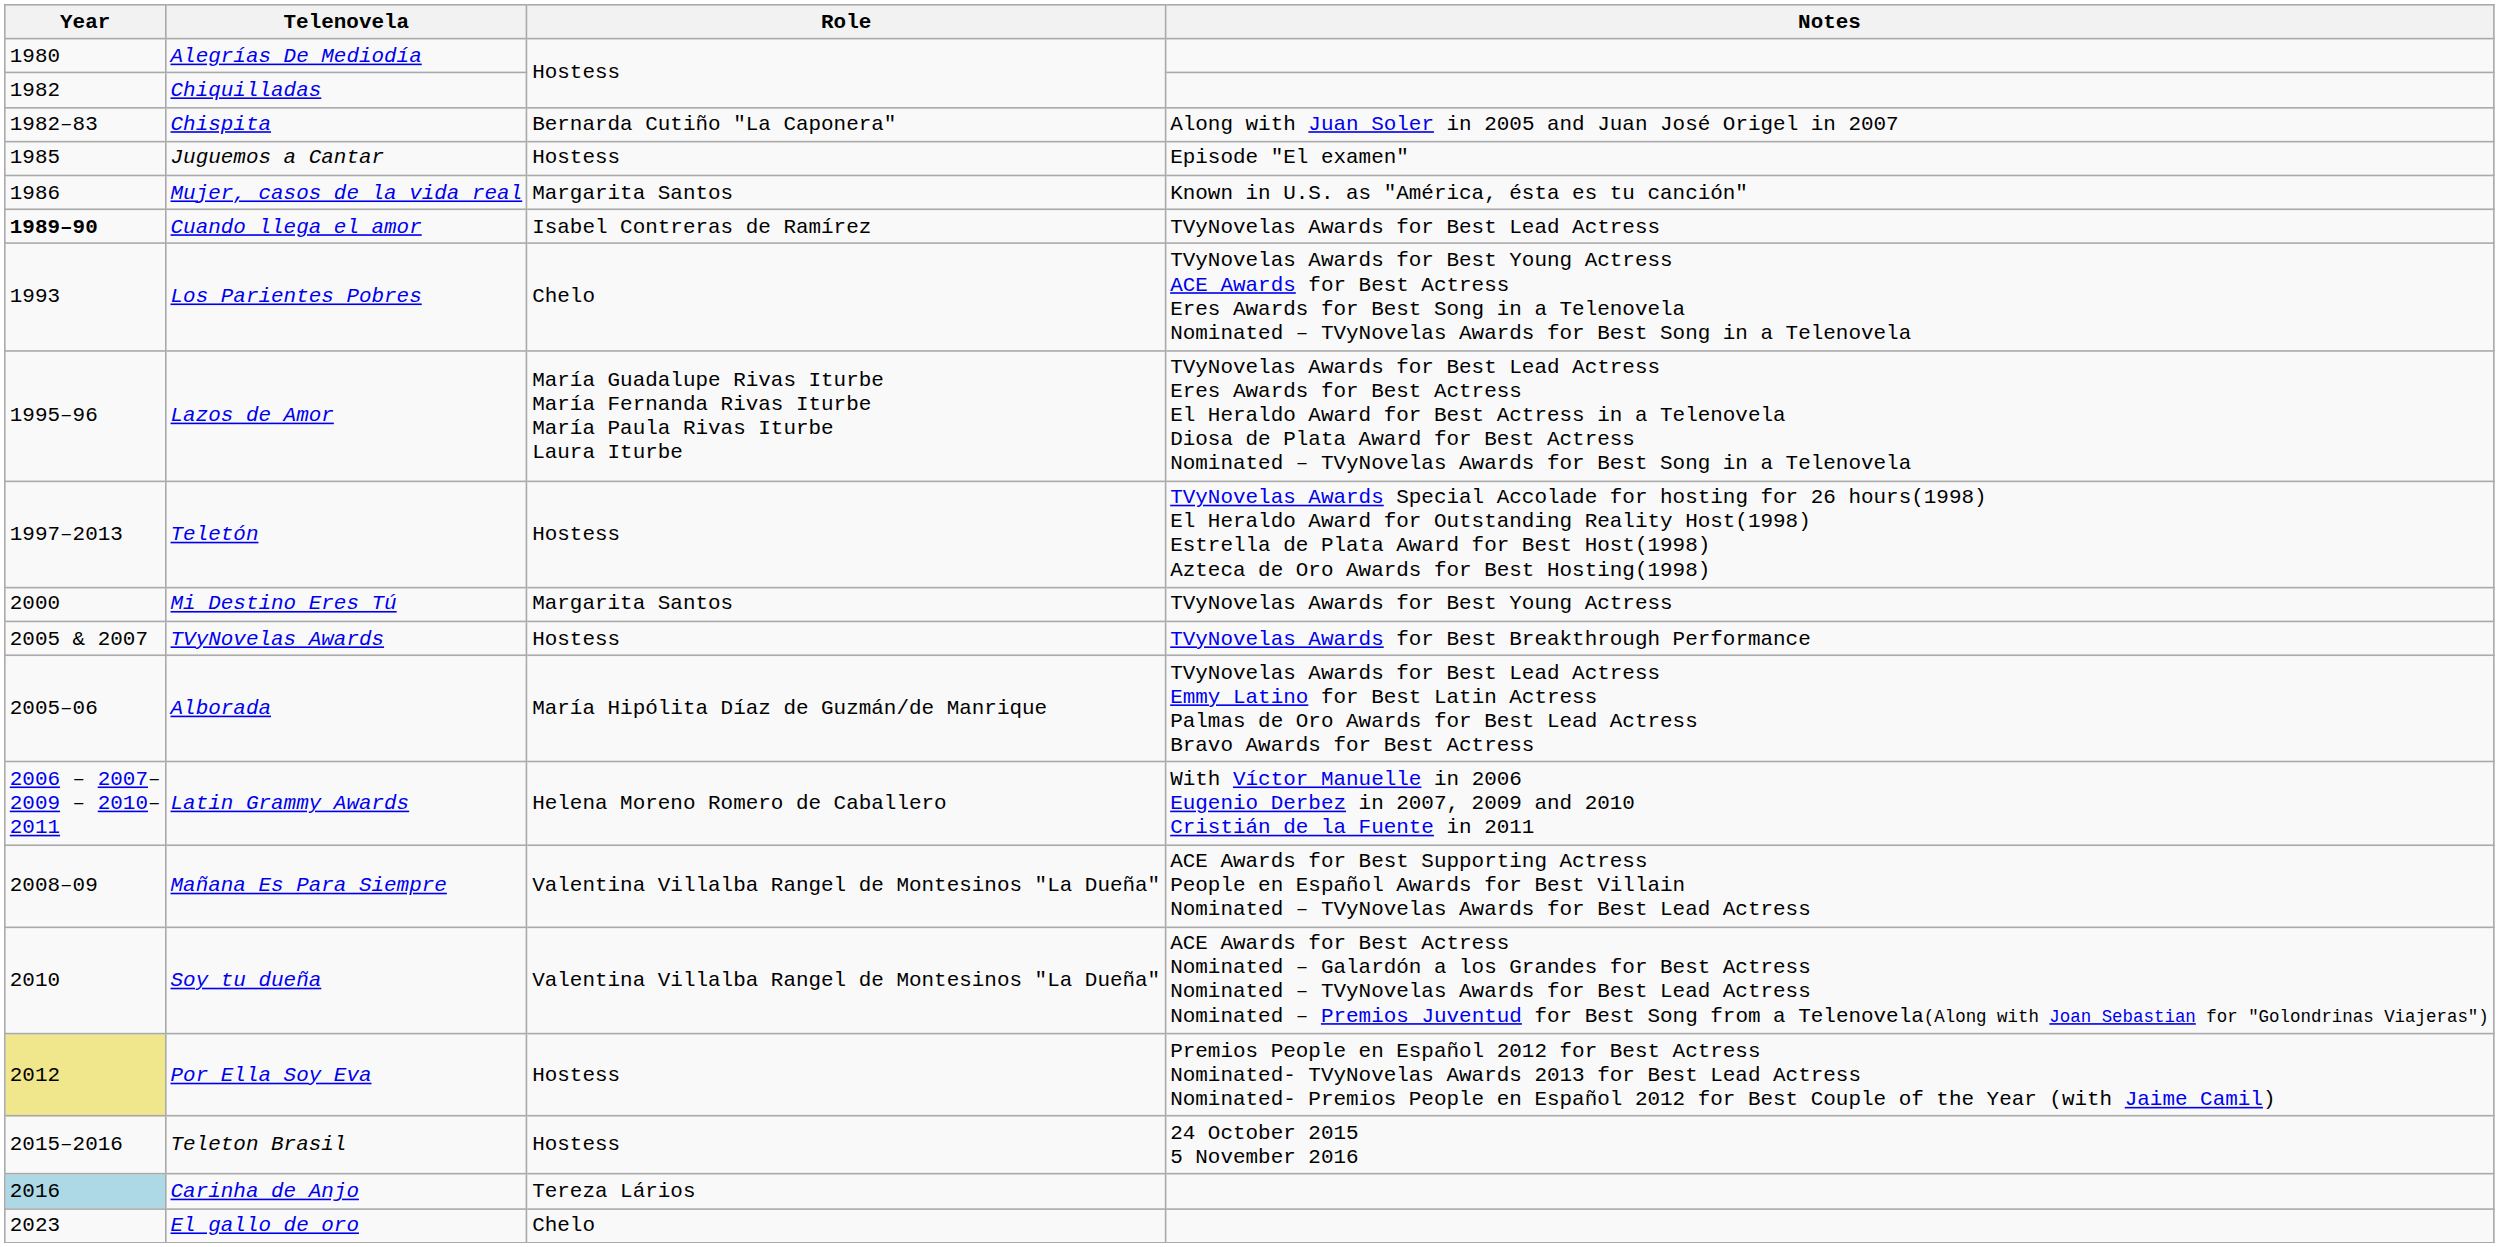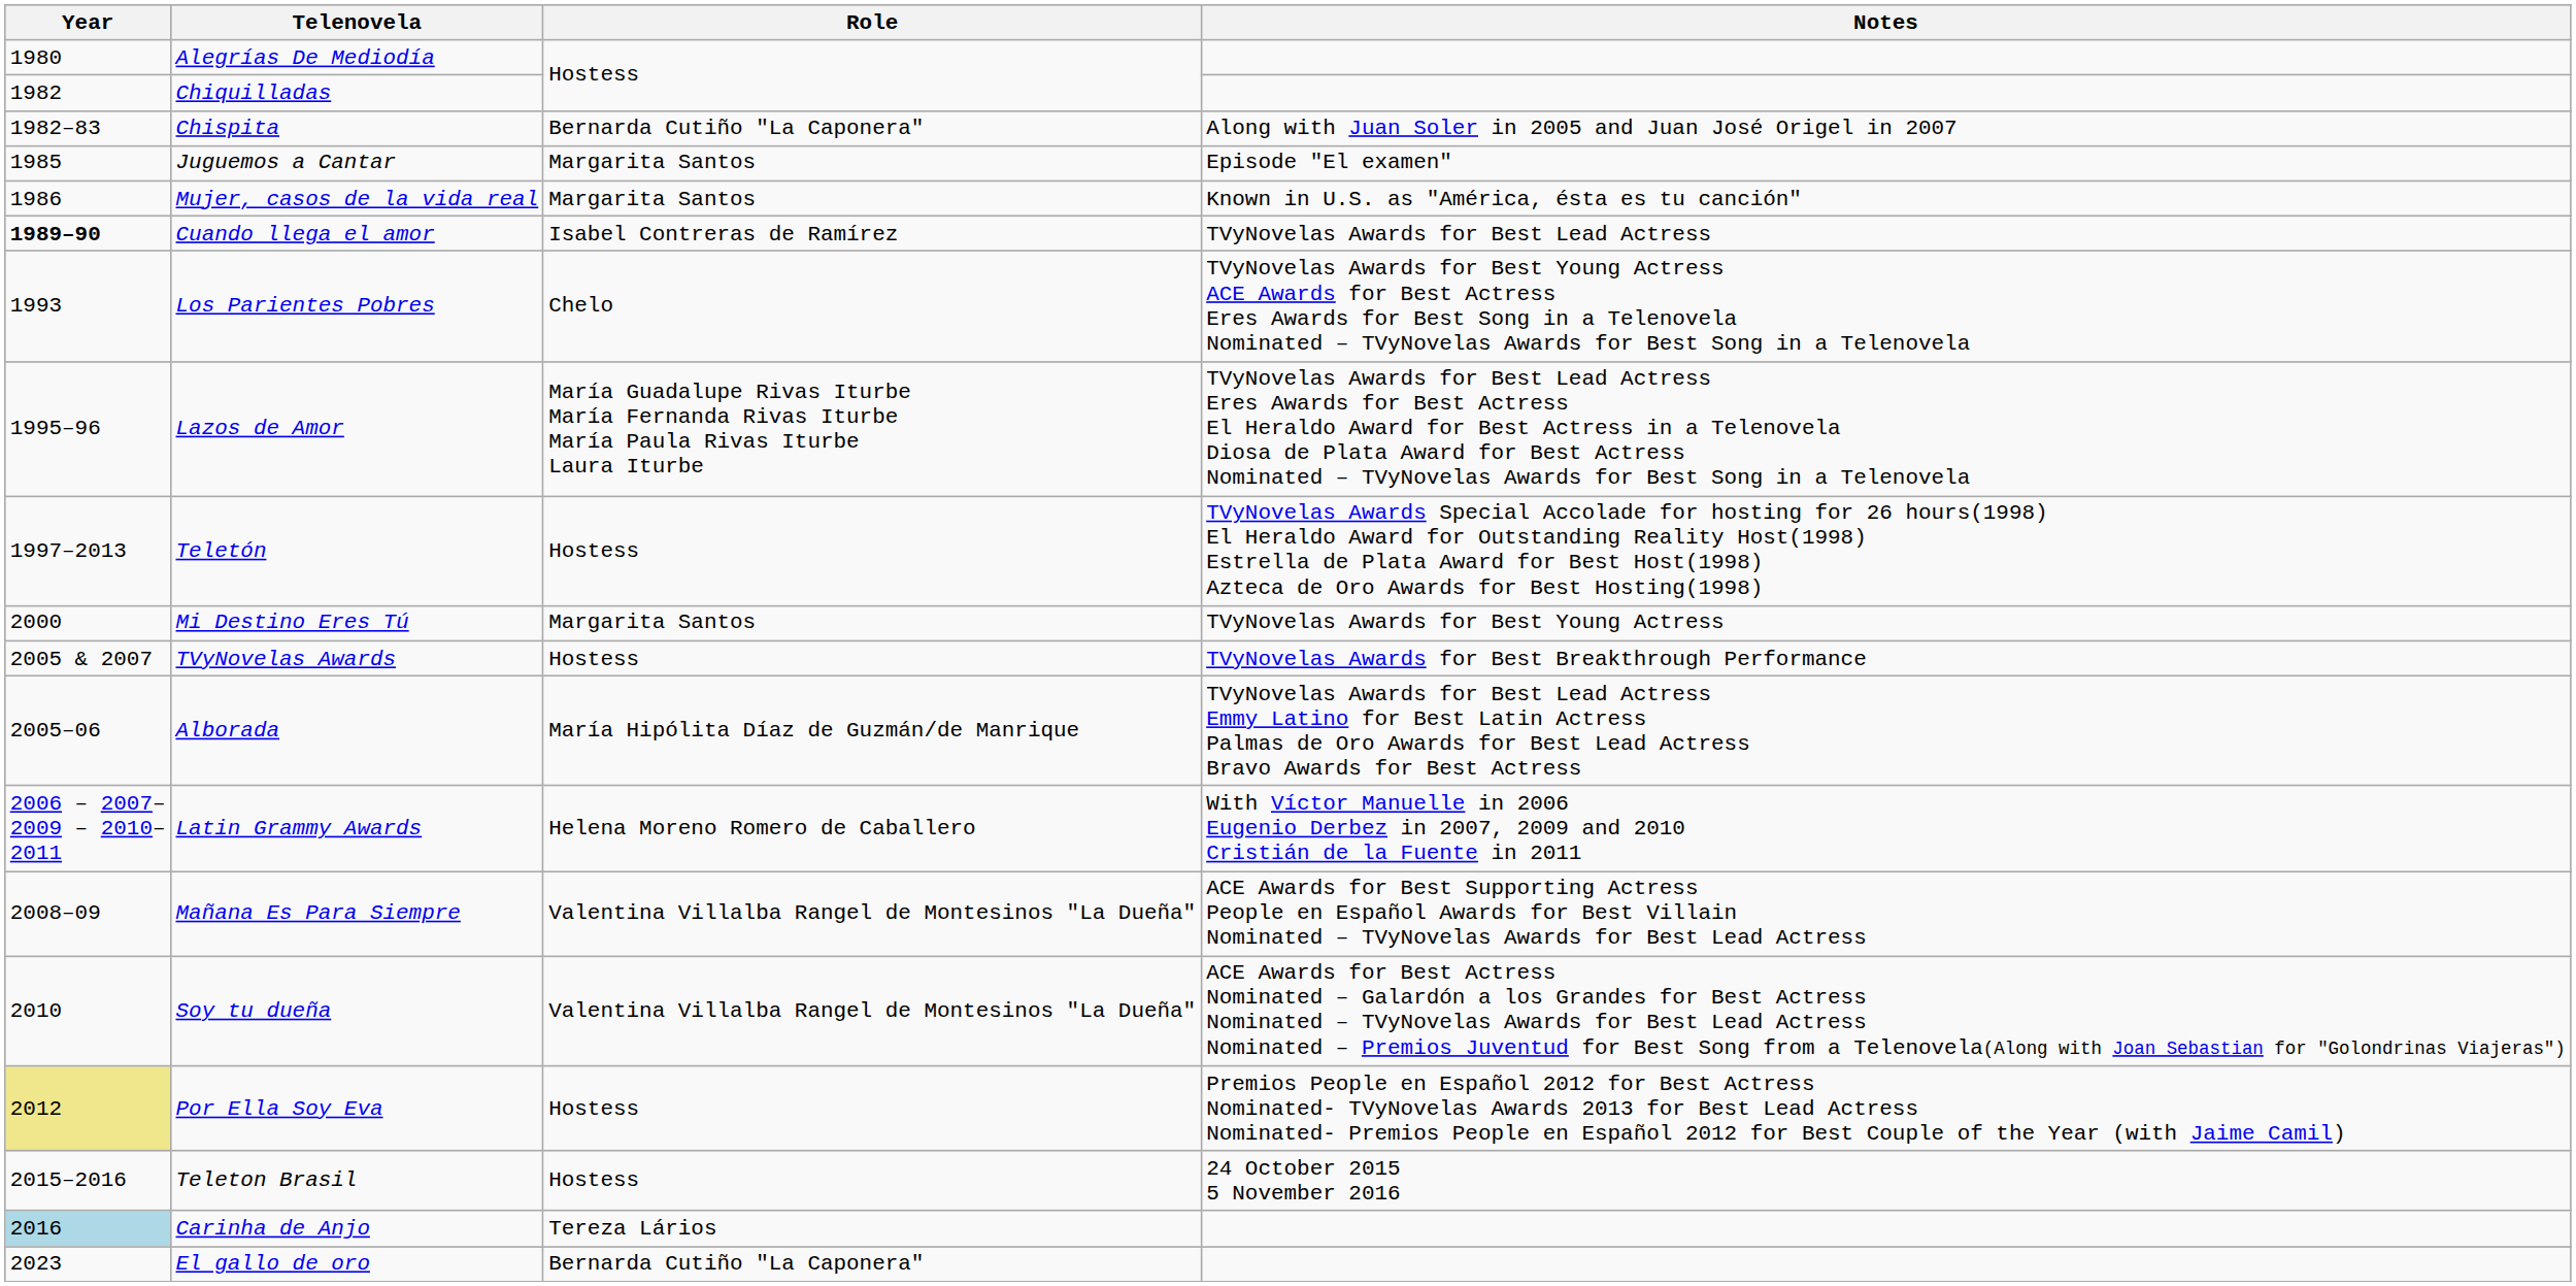Juguemos a Cantar | Role: Hostess -> Margarita Santos
El gallo de oro | Role: Chelo -> Bernarda Cutiño "La Caponera"
